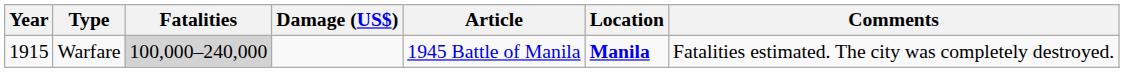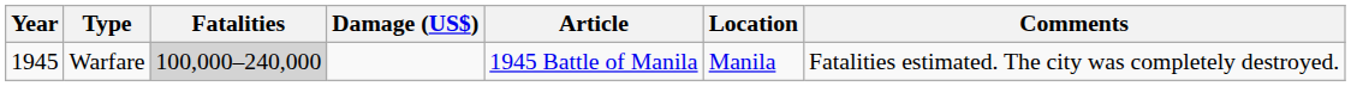Warfare | Year: 1915 -> 1945
Warfare | Location: bold -> normal
